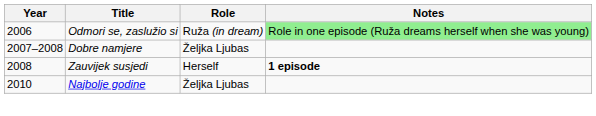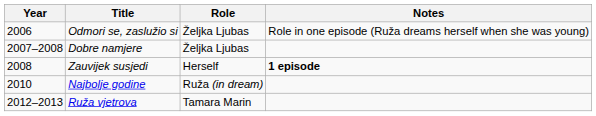Odmori se, zaslužio si | Role: Ruža (in dream) -> Željka Ljubas
Odmori se, zaslužio si | Notes: lightgreen background -> no background
Najbolje godine | Role: Željka Ljubas -> Ruža (in dream)
+ row: 2012–2013 | Ruža vjetrova | Tamara Marin
